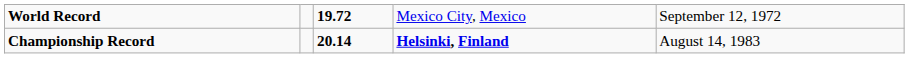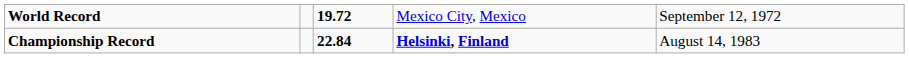Championship Record | column 3: 20.14 -> 22.84
